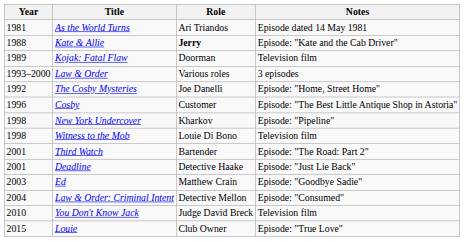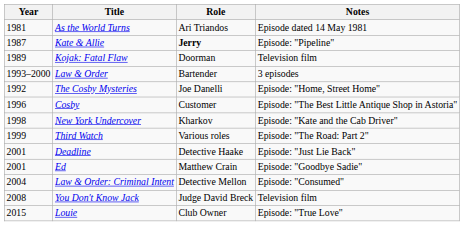Kate & Allie | Year: 1988 -> 1987
Kate & Allie | Notes: Episode: "Kate and the Cab Driver" -> Episode: "Pipeline"
Law & Order | Role: Various roles -> Bartender
New York Undercover | Notes: Episode: "Pipeline" -> Episode: "Kate and the Cab Driver"
- row: 1998 | Witness to the Mob | Louie Di Bono | Television film
Third Watch | Year: 2001 -> 1999
Third Watch | Role: Bartender -> Various roles
Ed | Year: 2003 -> 2001
You Don't Know Jack | Year: 2010 -> 2008
